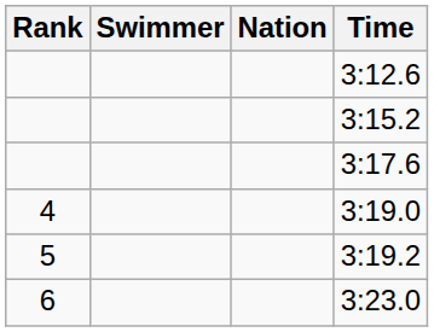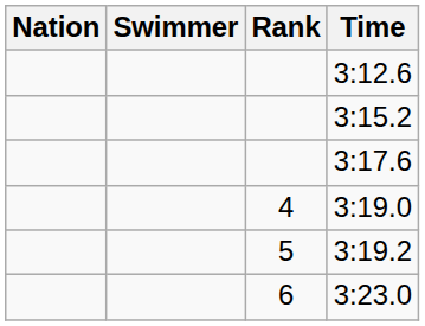columns swapped: Rank <-> Nation
